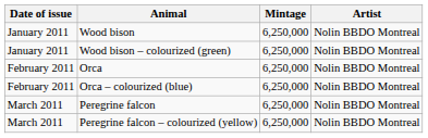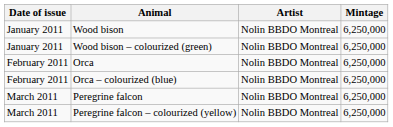columns swapped: Artist <-> Mintage
